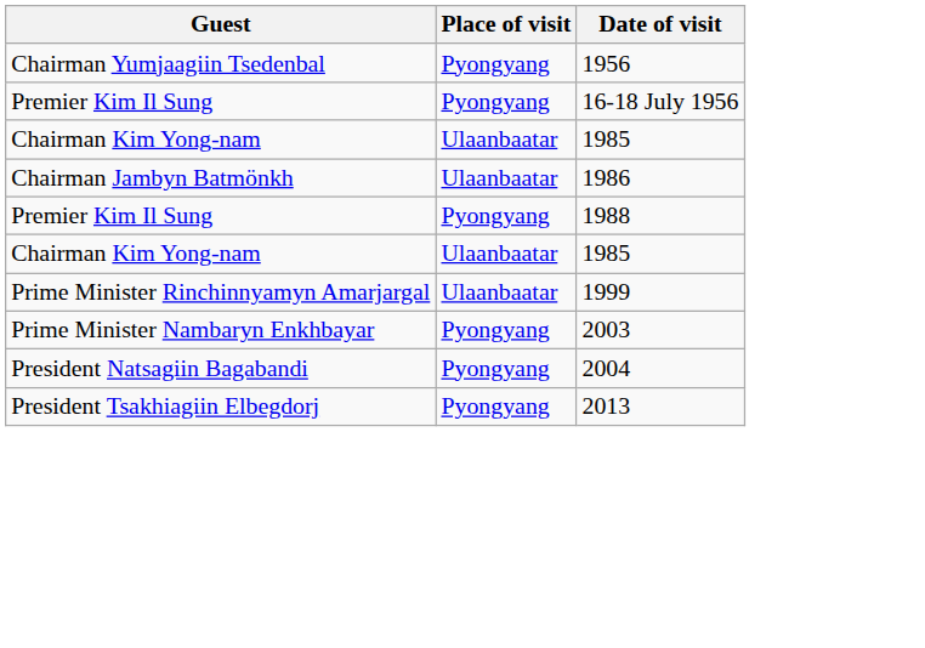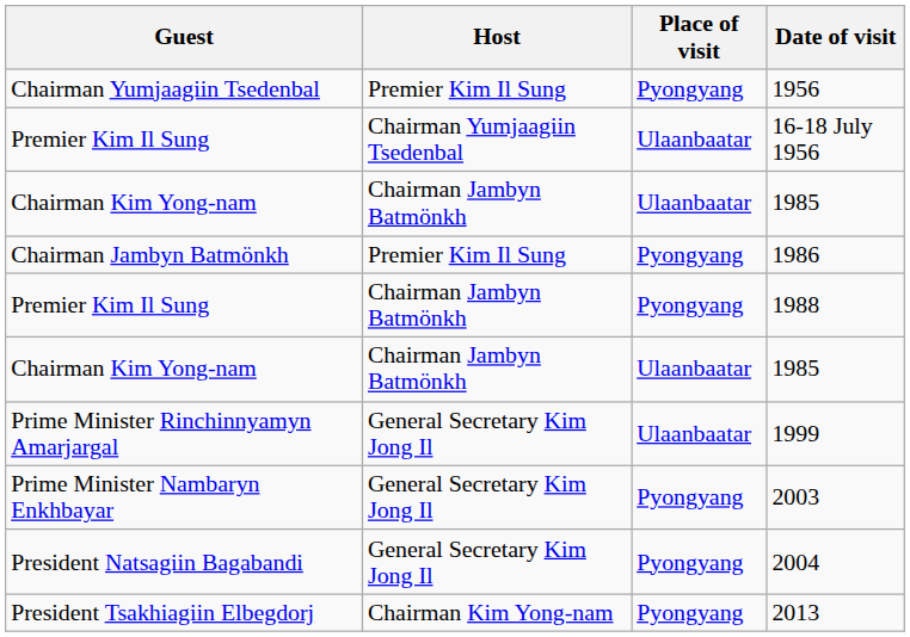+ column: Host | Premier Kim Il Sung | Chairman Yumjaagiin Tsedenbal | Chairman Jambyn Batmönkh | Premier Kim Il Sung | Chairman Jambyn Batmönkh | Chairman Jambyn Batmönkh | General Secretary Kim Jong Il | General Secretary Kim Jong Il | General Secretary Kim Jong Il | Chairman Kim Yong-nam
16-18 July 1956 | Place of visit: Pyongyang -> Ulaanbaatar
1986 | Place of visit: Ulaanbaatar -> Pyongyang
